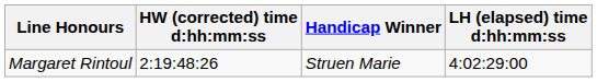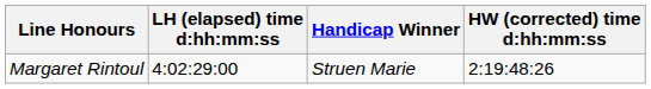columns swapped: LH (elapsed) time d:hh:mm:ss <-> HW (corrected) time d:hh:mm:ss
